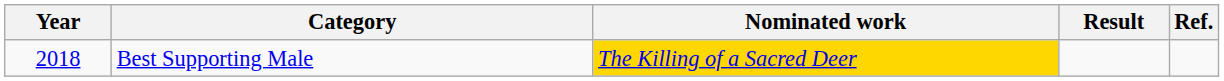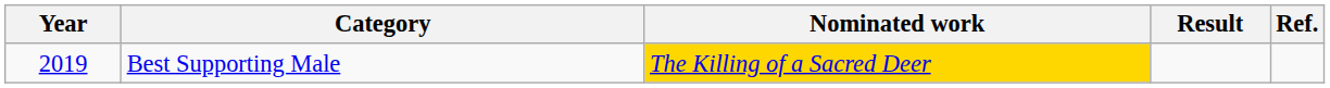Best Supporting Male | Year: 2018 -> 2019
